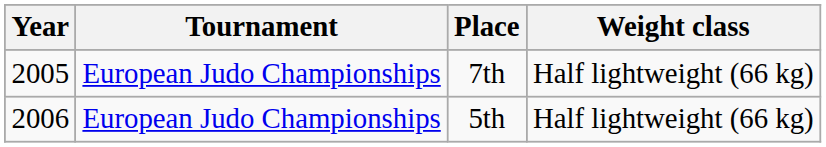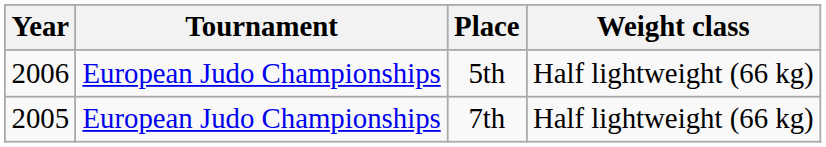rows swapped: 5th <-> 7th
